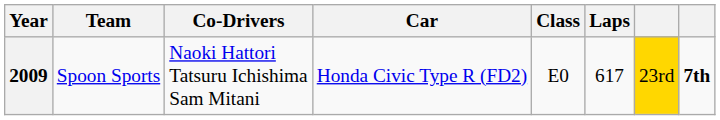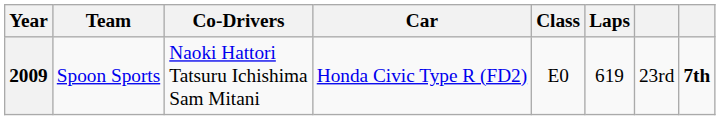2009 | Laps: 617 -> 619
2009 | column 7: gold background -> no background
